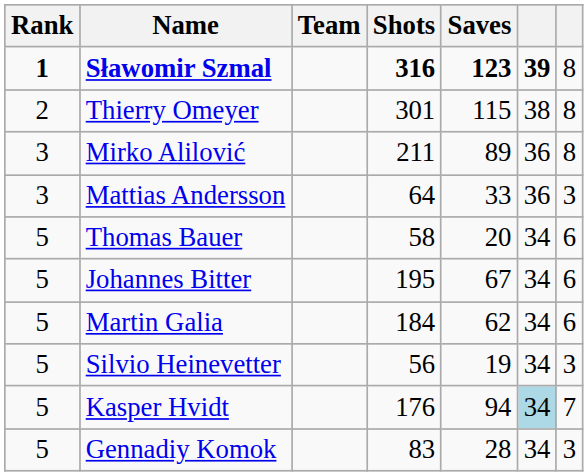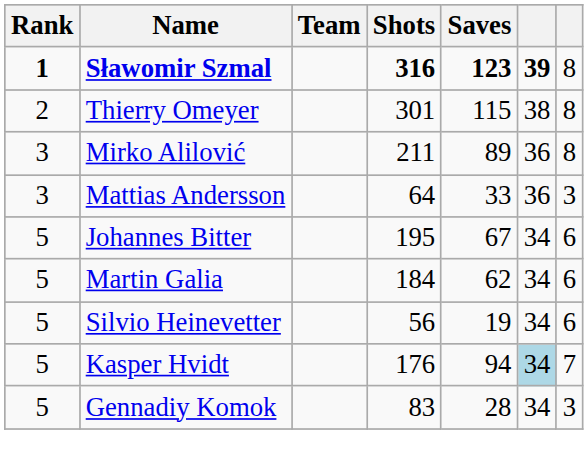- row: 5 | Thomas Bauer | 58 | 20 | 34 | 6
Silvio Heinevetter | column 7: 3 -> 6
